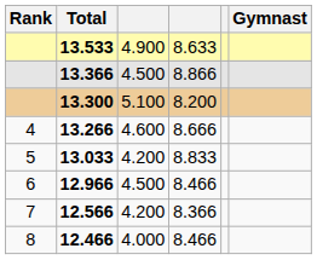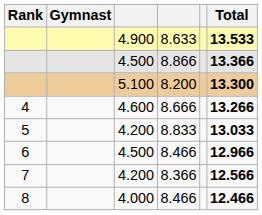columns swapped: Gymnast <-> Total
